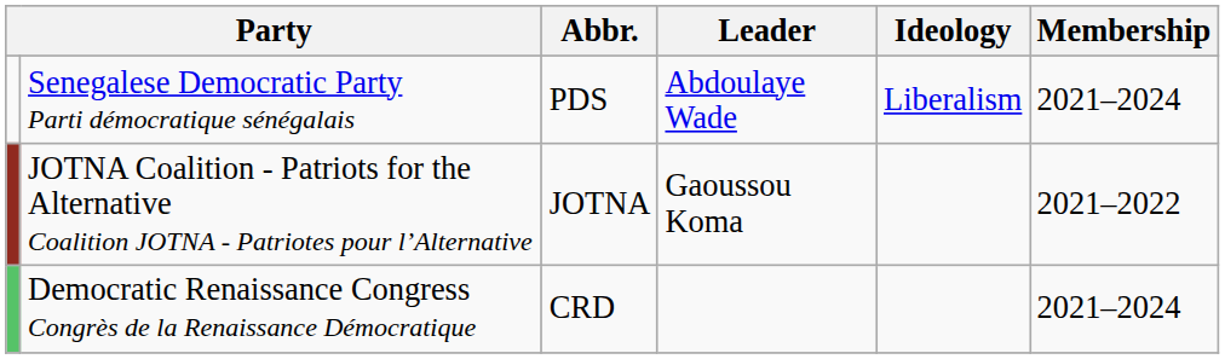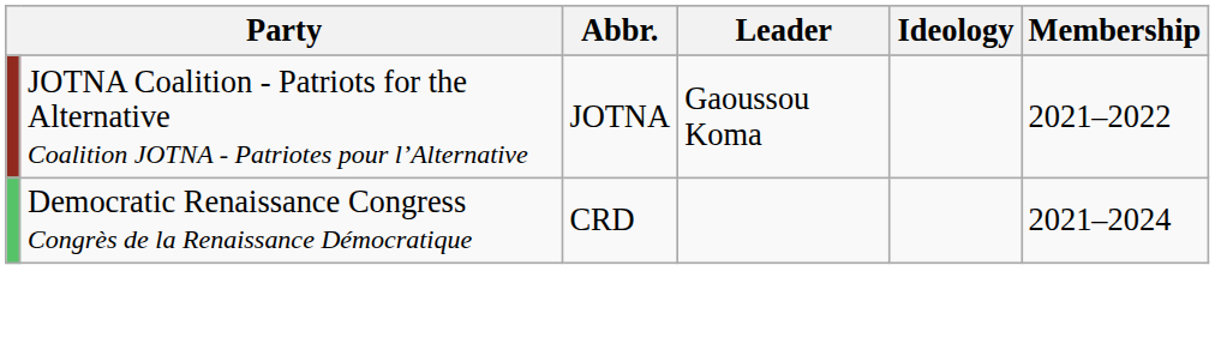- row: Senegalese Democratic Party Parti démocratique sénégalais | PDS | Abdoulaye Wade | Liberalism | 2021–2024
